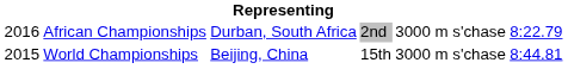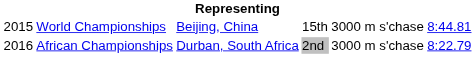rows swapped: World Championships <-> African Championships
